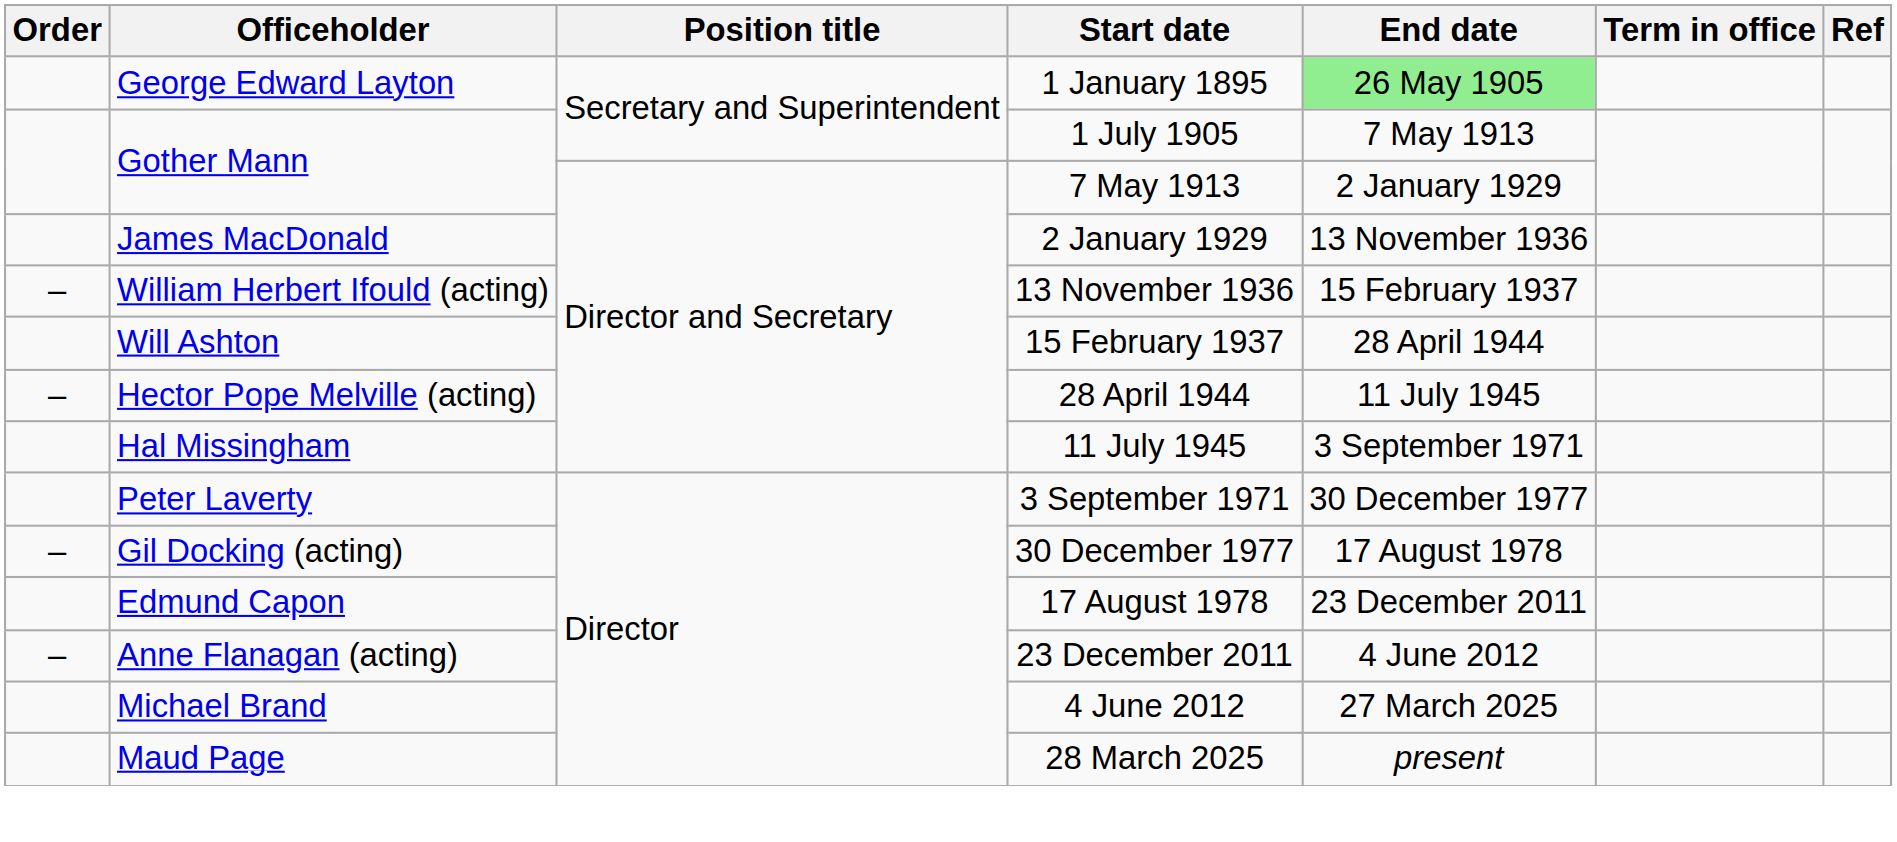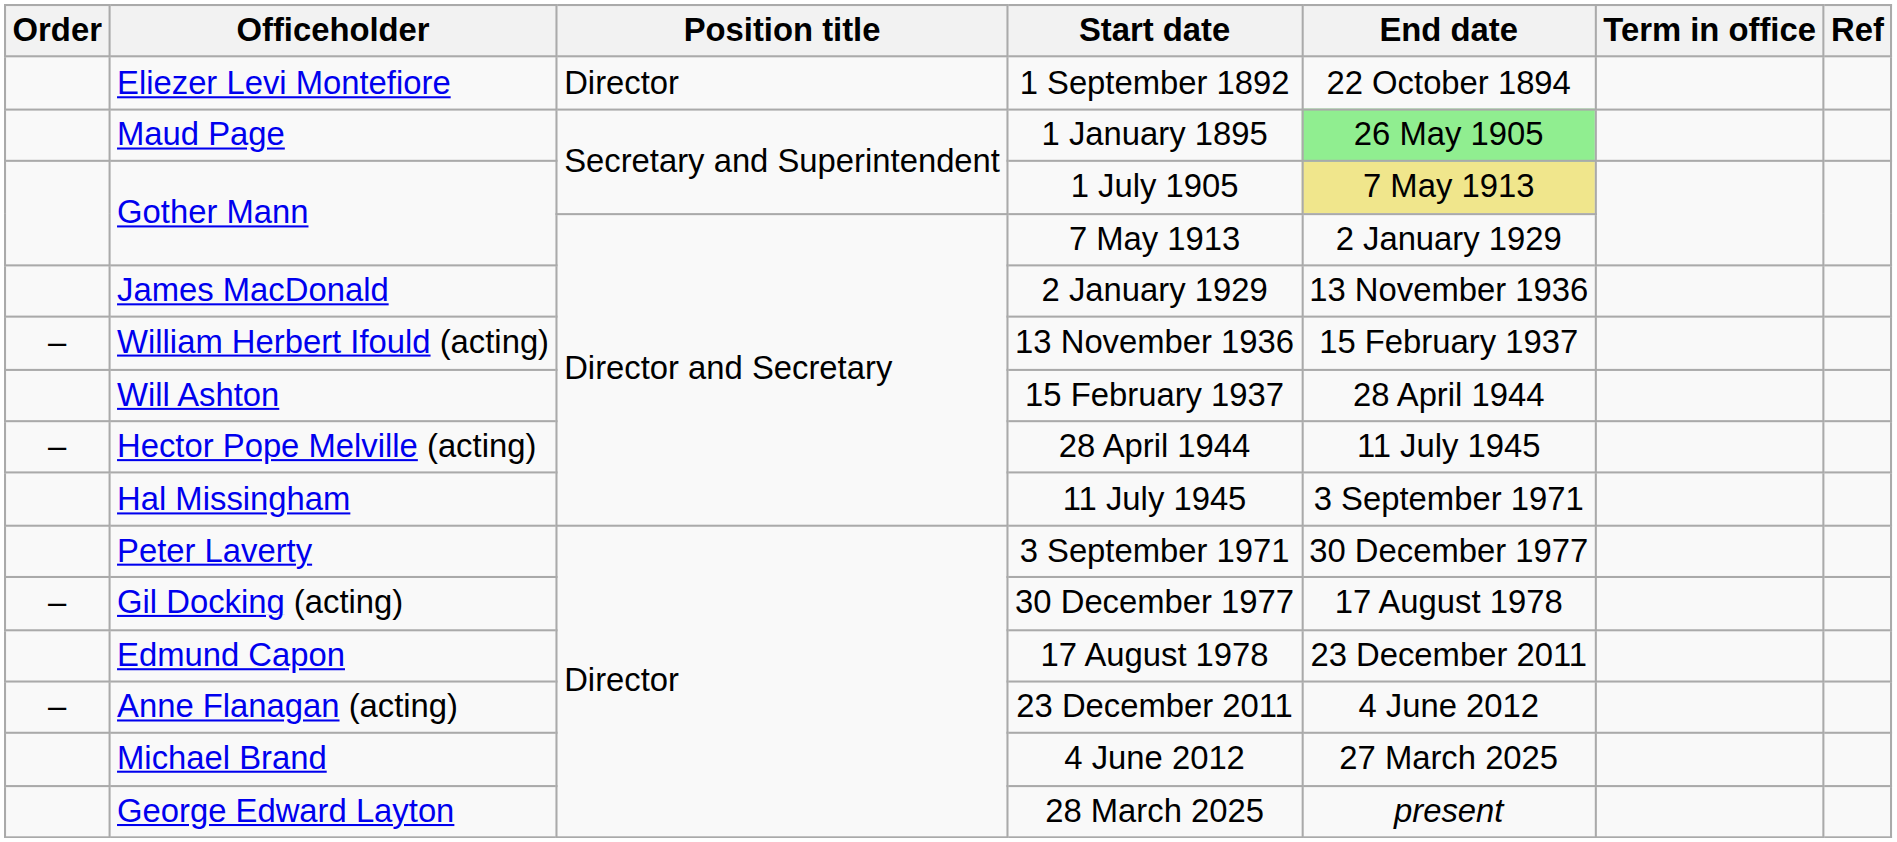+ row: Eliezer Levi Montefiore | Director | 1 September 1892 | 22 October 1894
1 January 1895 | Officeholder: George Edward Layton -> Maud Page
1 July 1905 | End date: no background -> khaki background
28 March 2025 | Officeholder: Maud Page -> George Edward Layton
